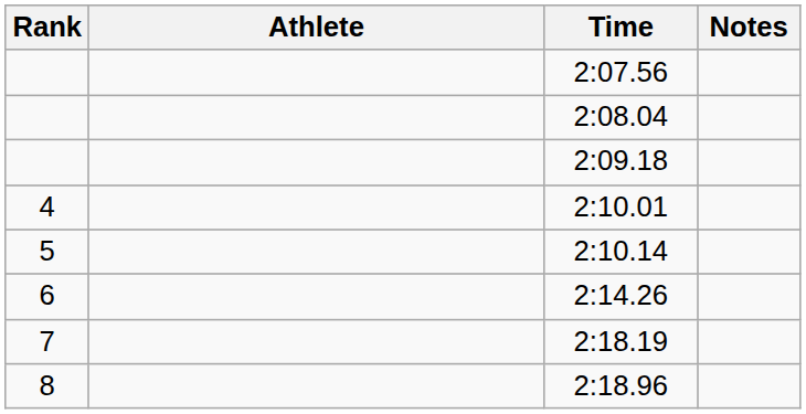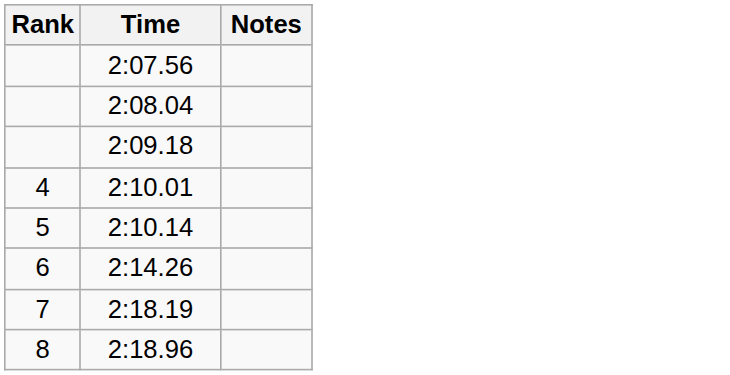- column: Athlete
